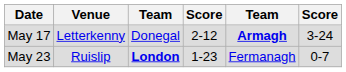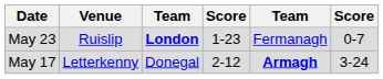rows swapped: May 17 <-> May 23
